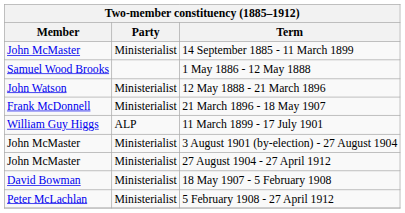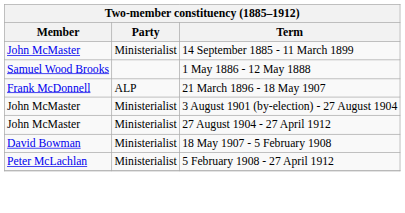- row: John Watson | Ministerialist | 12 May 1888 - 21 March 1896
21 March 1896 - 18 May 1907 | Party: Ministerialist -> ALP
- row: William Guy Higgs | ALP | 11 March 1899 - 17 July 1901
